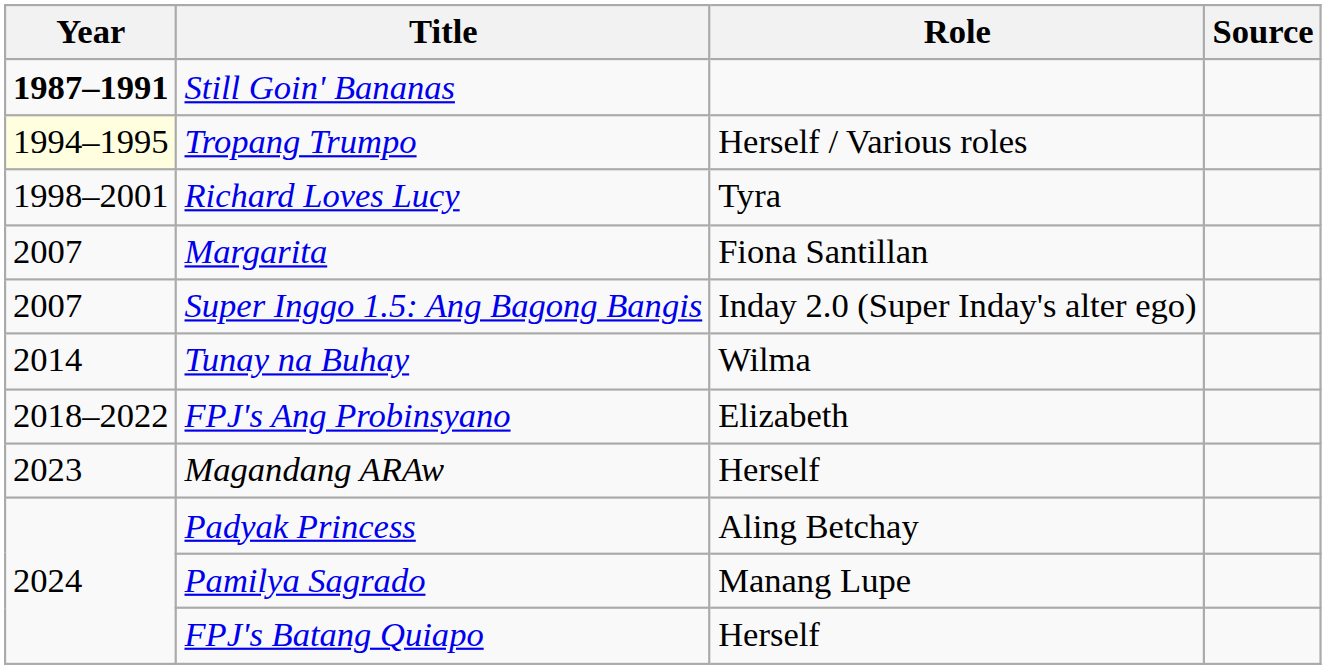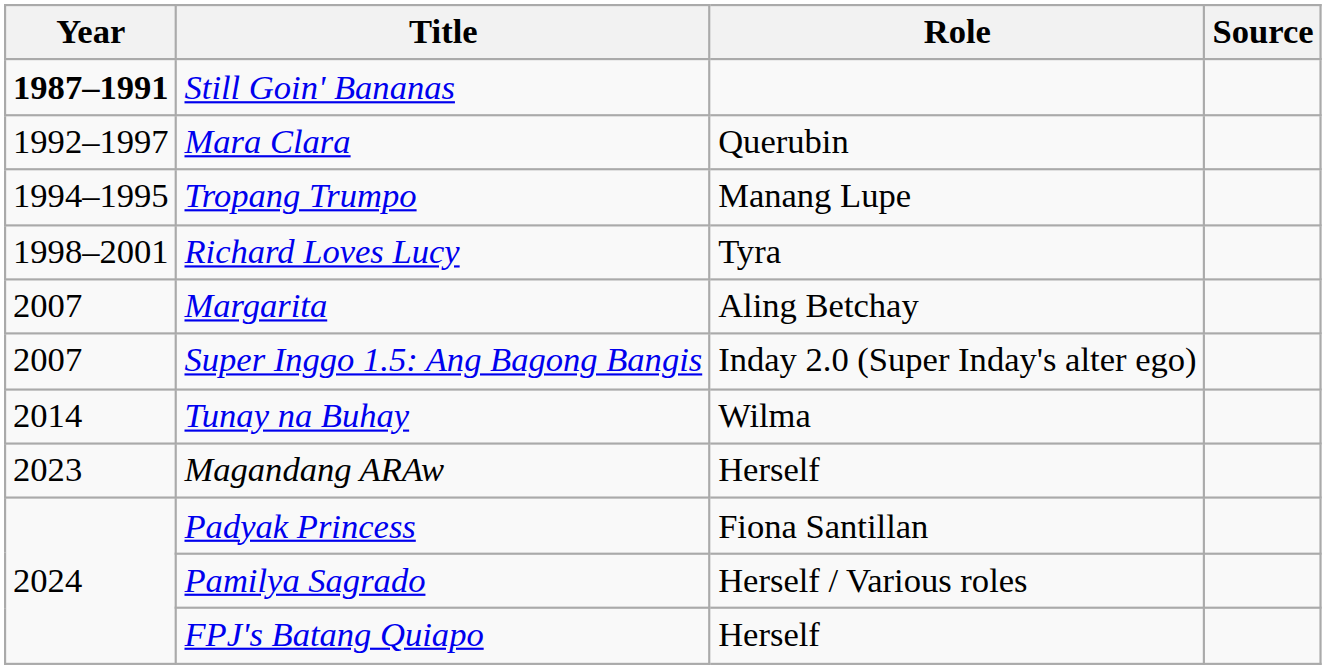+ row: 1992–1997 | Mara Clara | Querubin
Tropang Trumpo | Year: lightyellow background -> no background
Tropang Trumpo | Role: Herself / Various roles -> Manang Lupe
Margarita | Role: Fiona Santillan -> Aling Betchay
- row: 2018–2022 | FPJ's Ang Probinsyano | Elizabeth
Padyak Princess | Role: Aling Betchay -> Fiona Santillan
Pamilya Sagrado | Role: Manang Lupe -> Herself / Various roles
